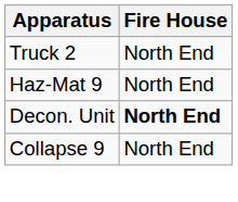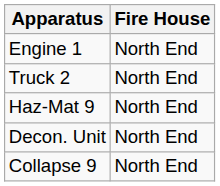+ row: Engine 1 | North End
Decon. Unit | Fire House: bold -> normal
